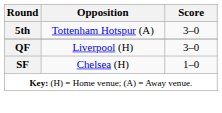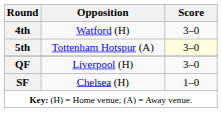+ row: 4th | Watford (H) | 3–0
5th | Score: no background -> lightyellow background
